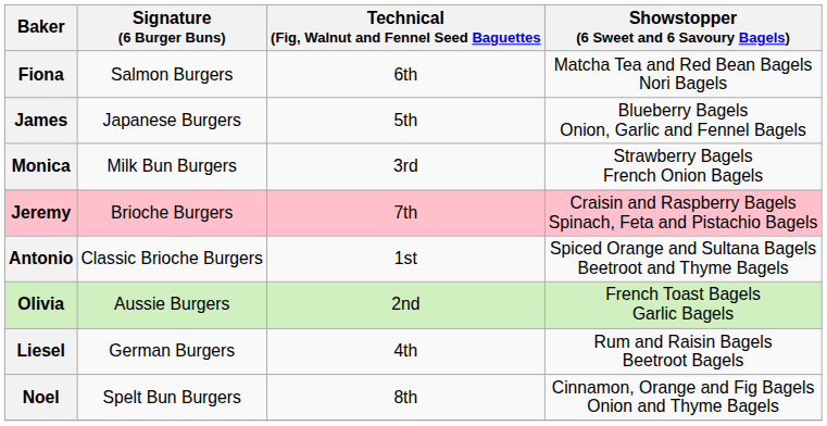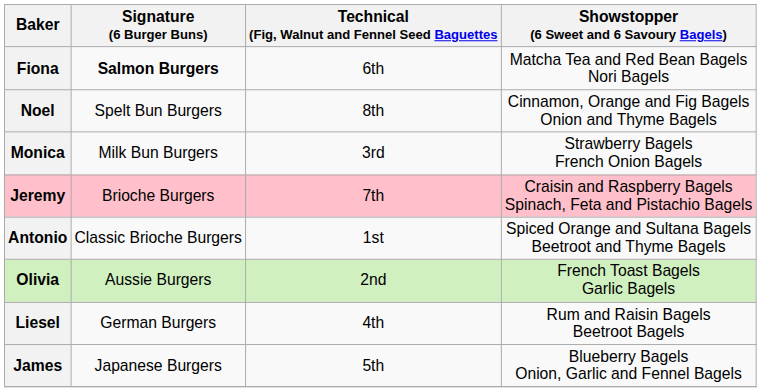Fiona | Signature (6 Burger Buns): normal -> bold
rows swapped: Noel <-> James
